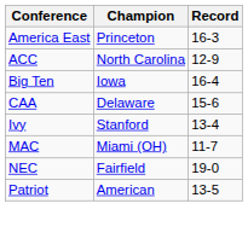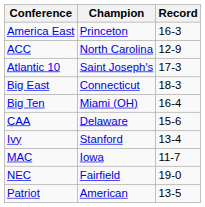+ row: Atlantic 10 | Saint Joseph's | 17-3
+ row: Big East | Connecticut | 18-3
Big Ten | Champion: Iowa -> Miami (OH)
MAC | Champion: Miami (OH) -> Iowa
